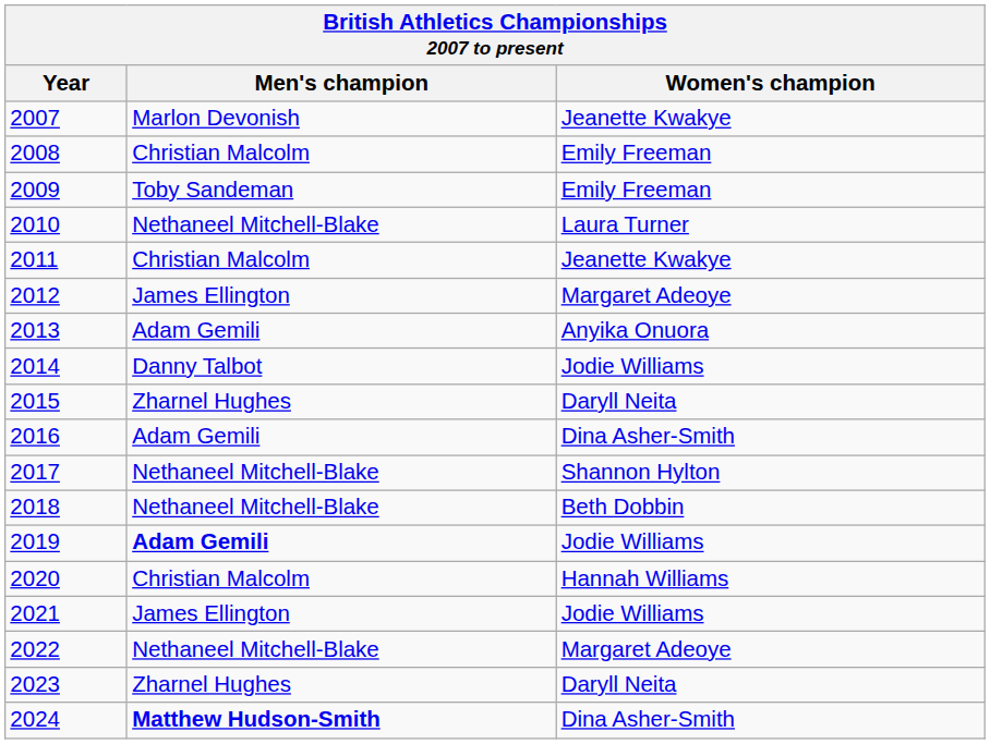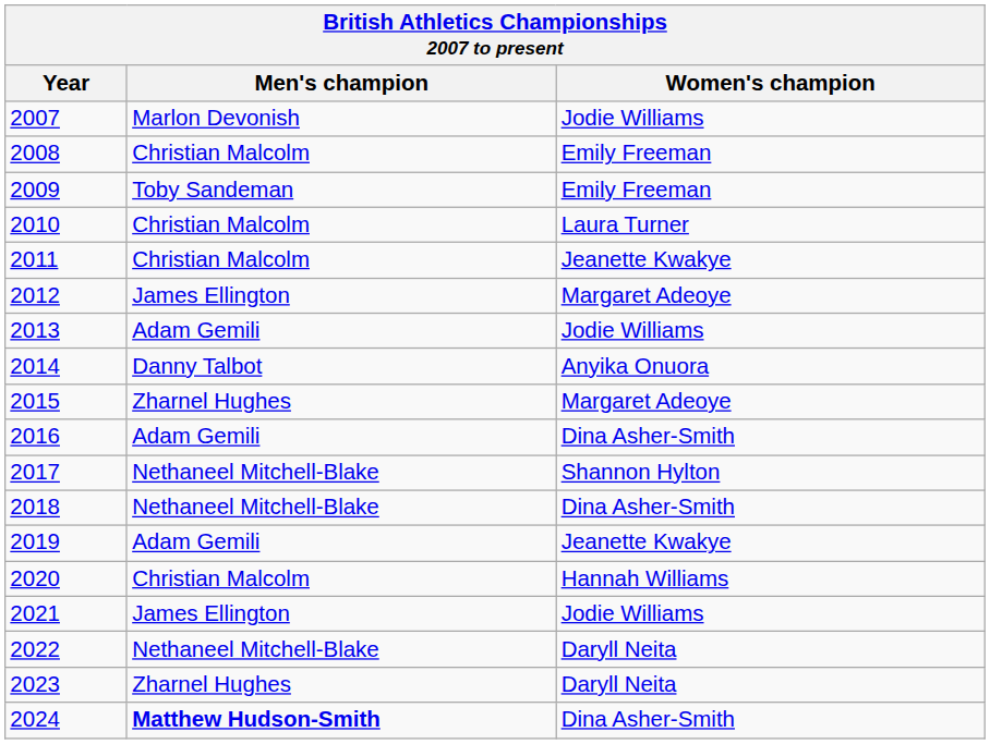2007 | Women's champion: Jeanette Kwakye -> Jodie Williams
2010 | Men's champion: Nethaneel Mitchell-Blake -> Christian Malcolm
2013 | Women's champion: Anyika Onuora -> Jodie Williams
2014 | Women's champion: Jodie Williams -> Anyika Onuora
2015 | Women's champion: Daryll Neita -> Margaret Adeoye
2018 | Women's champion: Beth Dobbin -> Dina Asher-Smith
2019 | Men's champion: bold -> normal
2019 | Women's champion: Jodie Williams -> Jeanette Kwakye
2022 | Women's champion: Margaret Adeoye -> Daryll Neita
